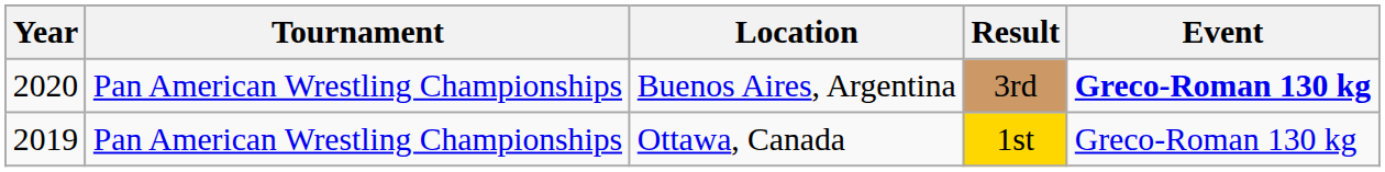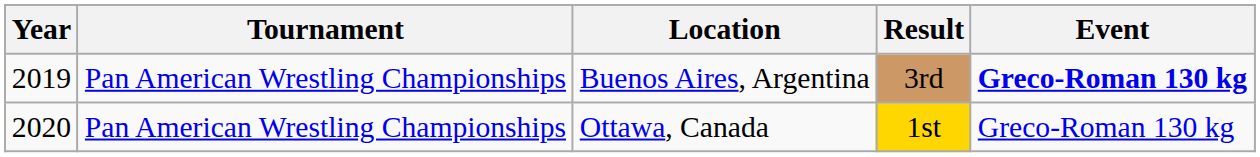Buenos Aires, Argentina | Year: 2020 -> 2019
Ottawa, Canada | Year: 2019 -> 2020
